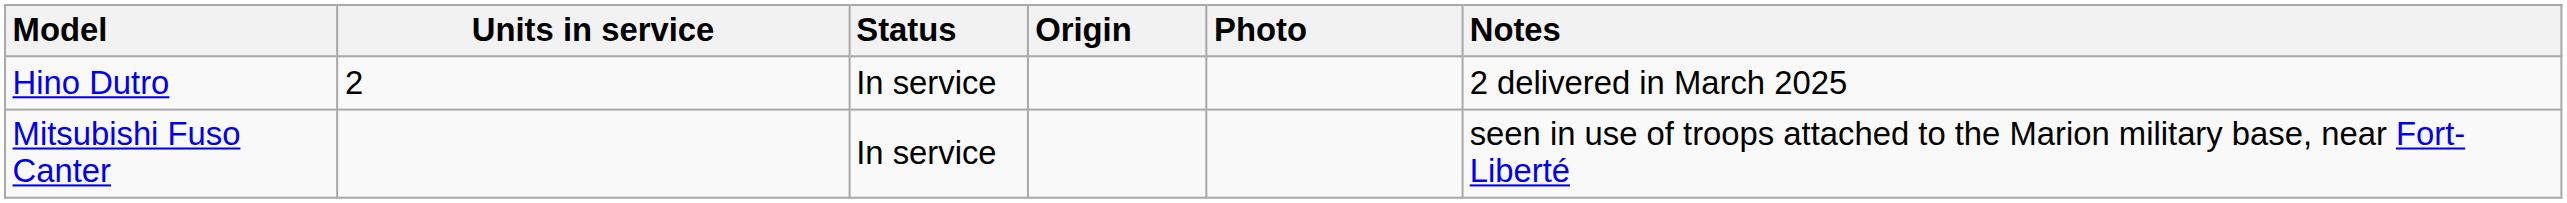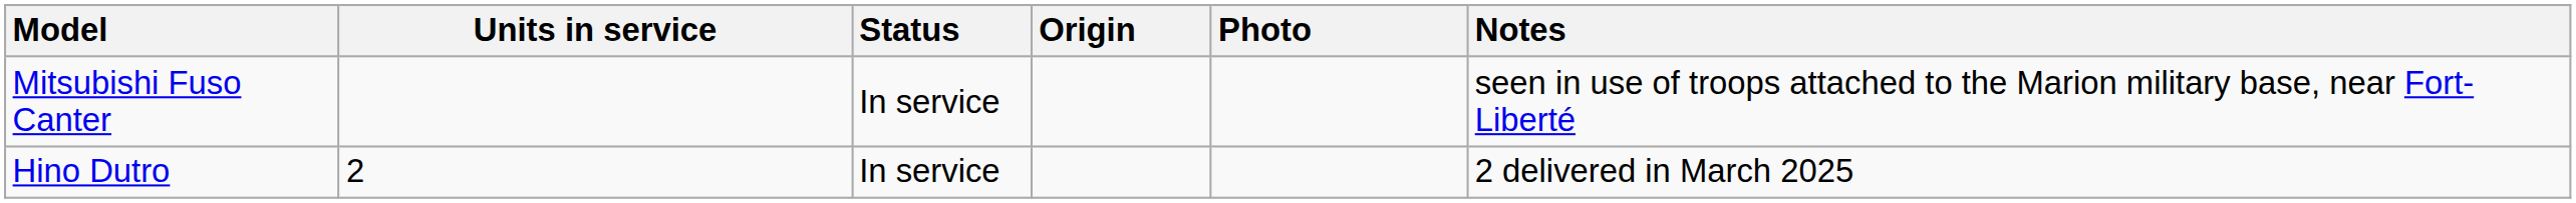rows swapped: Hino Dutro <-> Mitsubishi Fuso Canter
